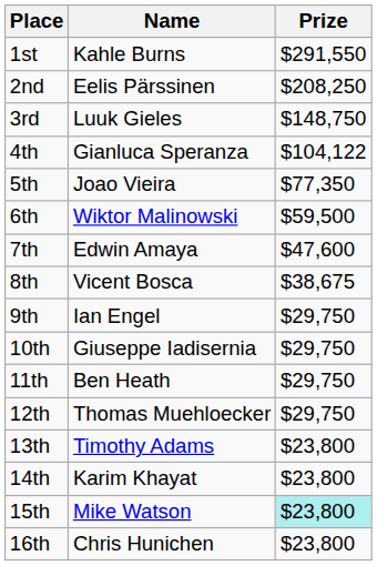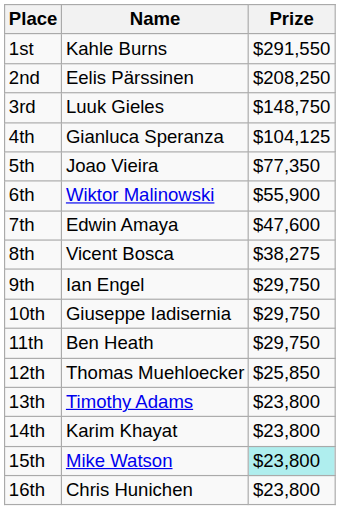4th | Prize: $104,122 -> $104,125
6th | Prize: $59,500 -> $55,900
8th | Prize: $38,675 -> $38,275
12th | Prize: $29,750 -> $25,850
